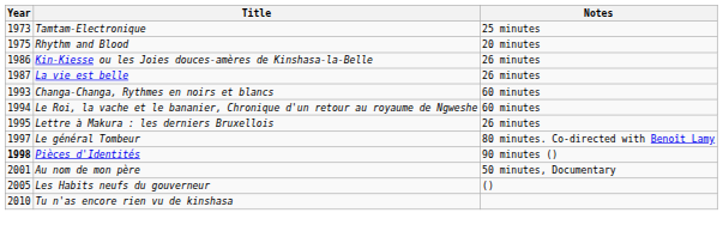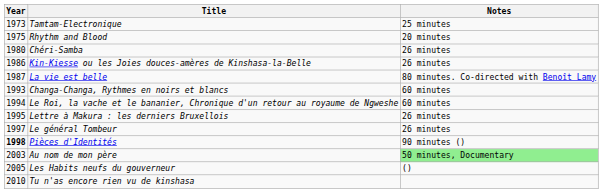+ row: 1980 | Chéri-Samba | 26 minutes
La vie est belle | Notes: 26 minutes -> 80 minutes. Co-directed with Benoît Lamy
Le général Tombeur | Notes: 80 minutes. Co-directed with Benoît Lamy -> 26 minutes
Au nom de mon père | Year: 2001 -> 2003
Au nom de mon père | Notes: no background -> lightgreen background
